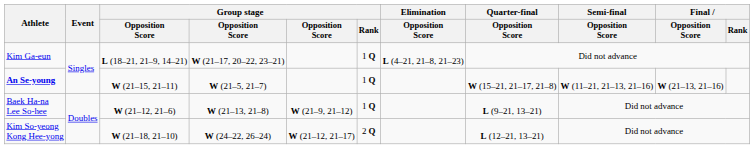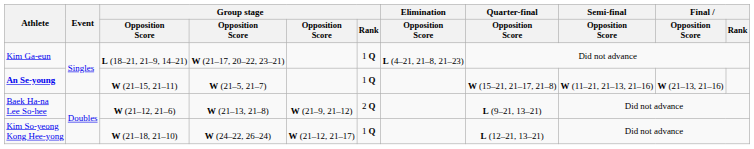Baek Ha-na Lee So-hee | Group stage / Rank: 1 Q -> 2 Q
Kim So-yeong Kong Hee-yong | Group stage / Rank: 2 Q -> 1 Q
